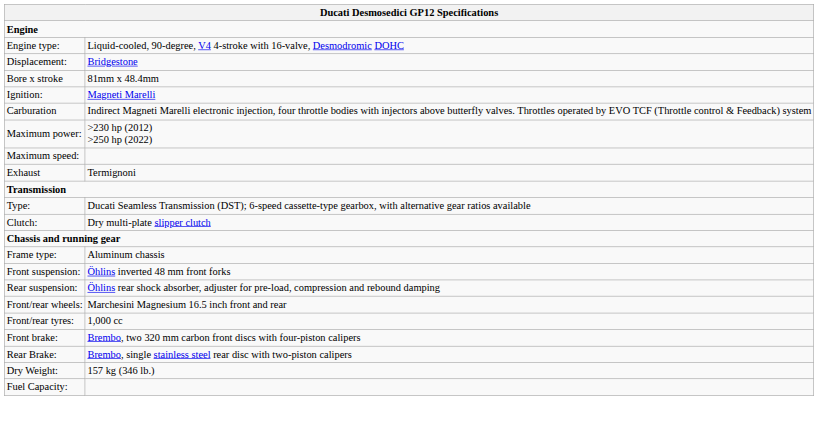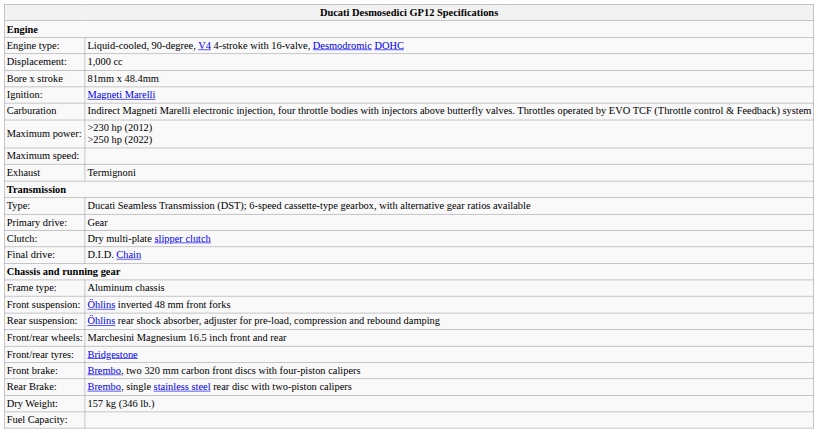Displacement: | column 2: Bridgestone -> 1,000 cc
+ row: Primary drive: | Gear
+ row: Final drive: | D.I.D. Chain
Front/rear tyres: | column 2: 1,000 cc -> Bridgestone
